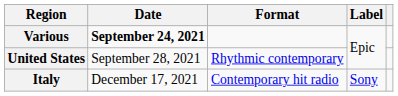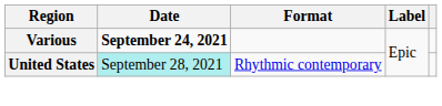United States | Date: no background -> paleturquoise background
- row: Italy | December 17, 2021 | Contemporary hit radio | Sony
